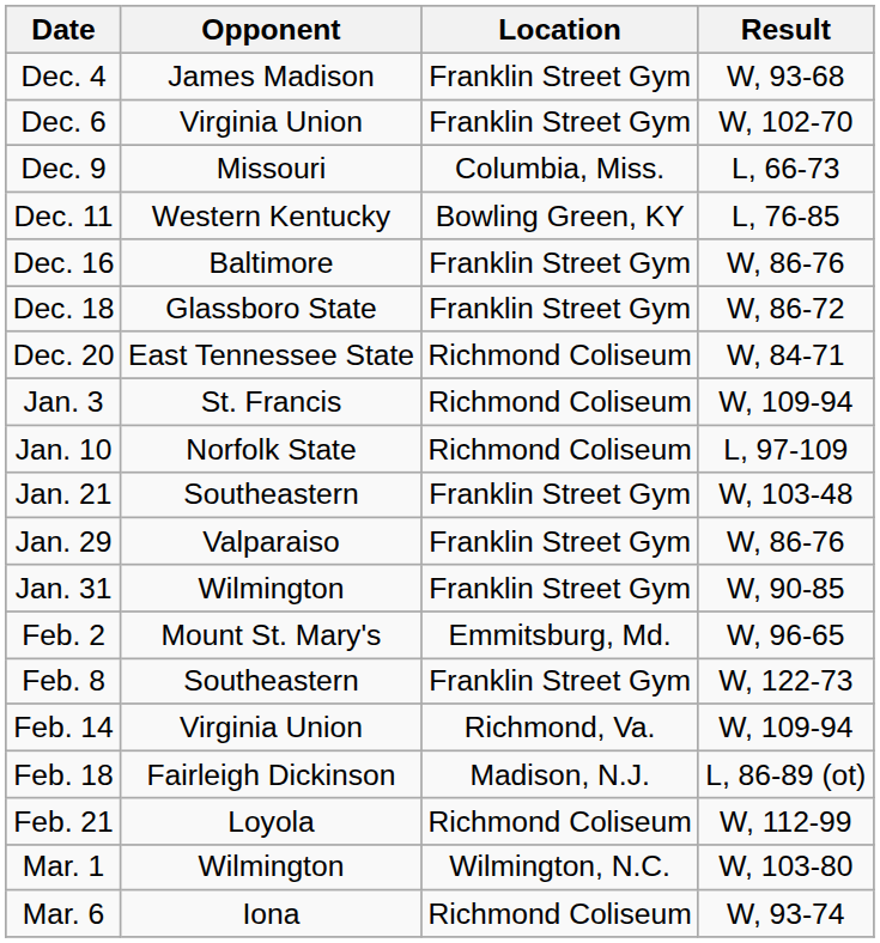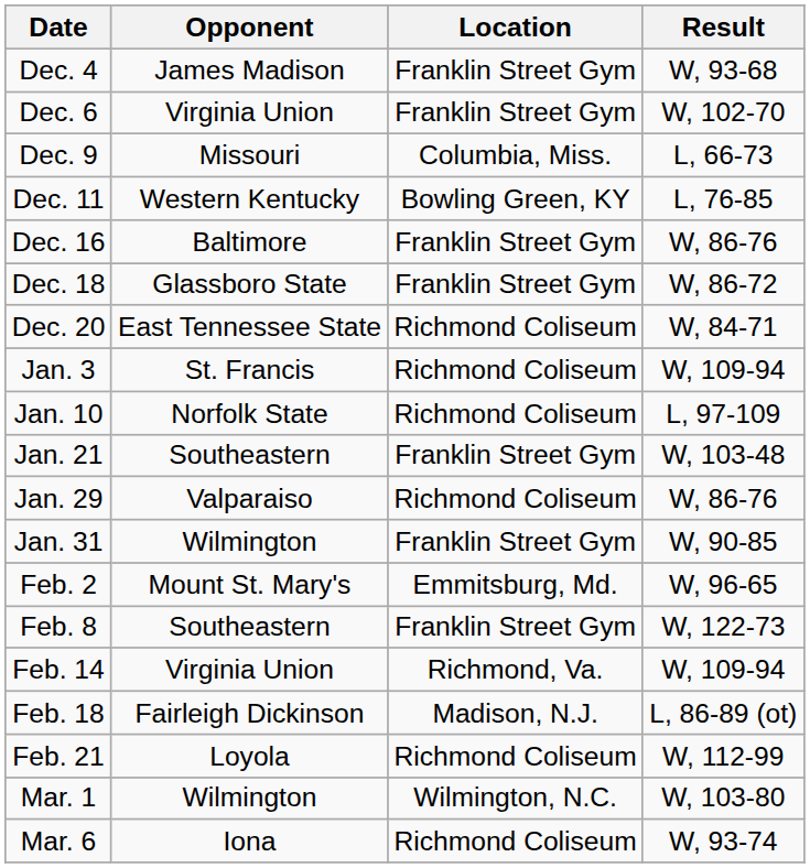Jan. 29 | Location: Franklin Street Gym -> Richmond Coliseum
